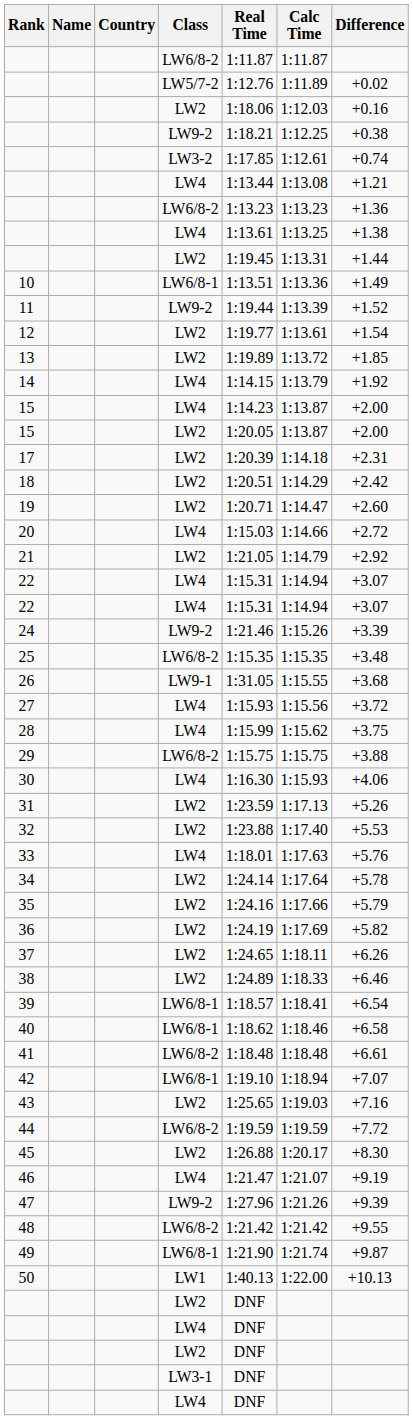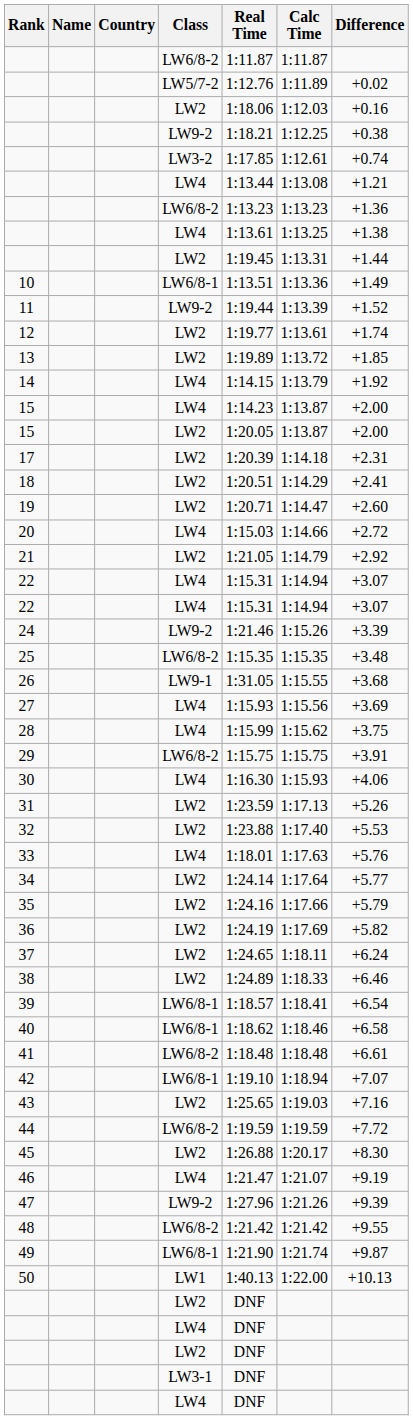12 | Difference: +1.54 -> +1.74
18 | Difference: +2.42 -> +2.41
27 | Difference: +3.72 -> +3.69
29 | Difference: +3.88 -> +3.91
34 | Difference: +5.78 -> +5.77
37 | Difference: +6.26 -> +6.24
